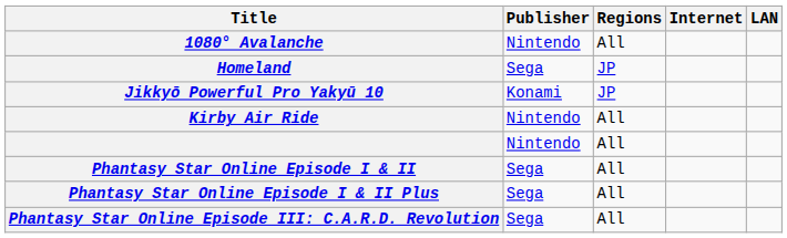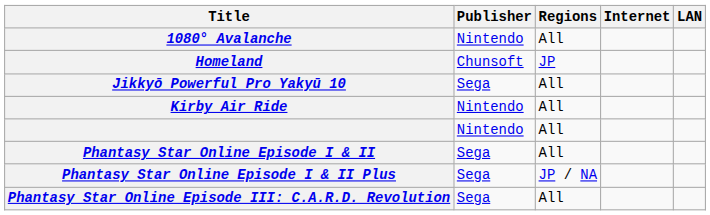Homeland | Publisher: Sega -> Chunsoft
Jikkyō Powerful Pro Yakyū 10 | Publisher: Konami -> Sega
Jikkyō Powerful Pro Yakyū 10 | Regions: JP -> All
Phantasy Star Online Episode I & II Plus | Regions: All -> JP / NA
